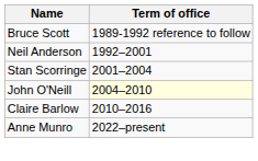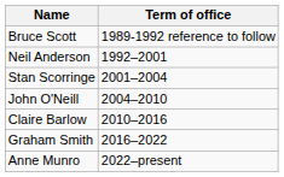John O'Neill | Term of office: lightyellow background -> no background
+ row: Graham Smith | 2016–2022
